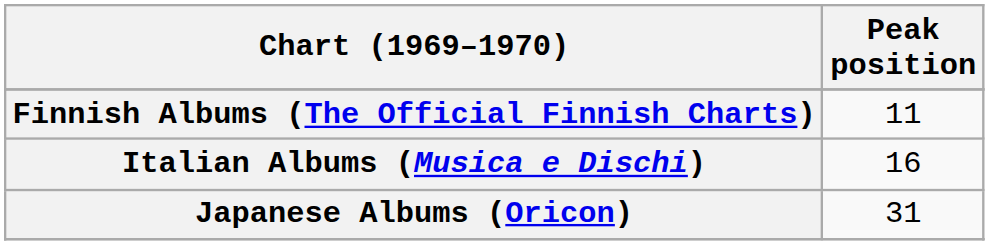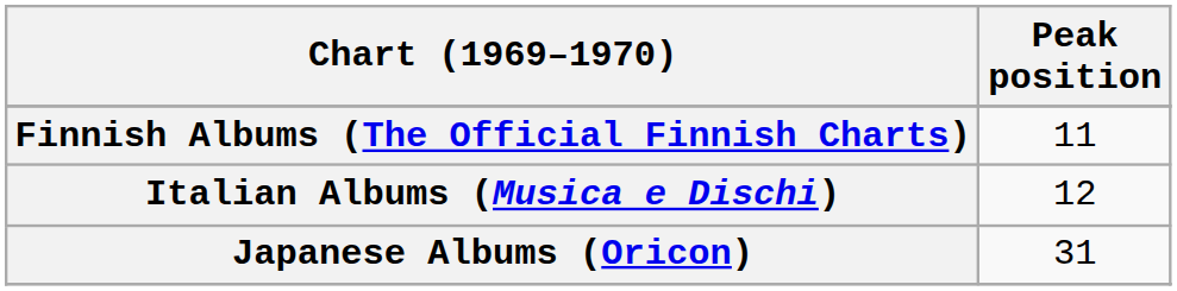Italian Albums (Musica e Dischi) | Peak position: 16 -> 12
